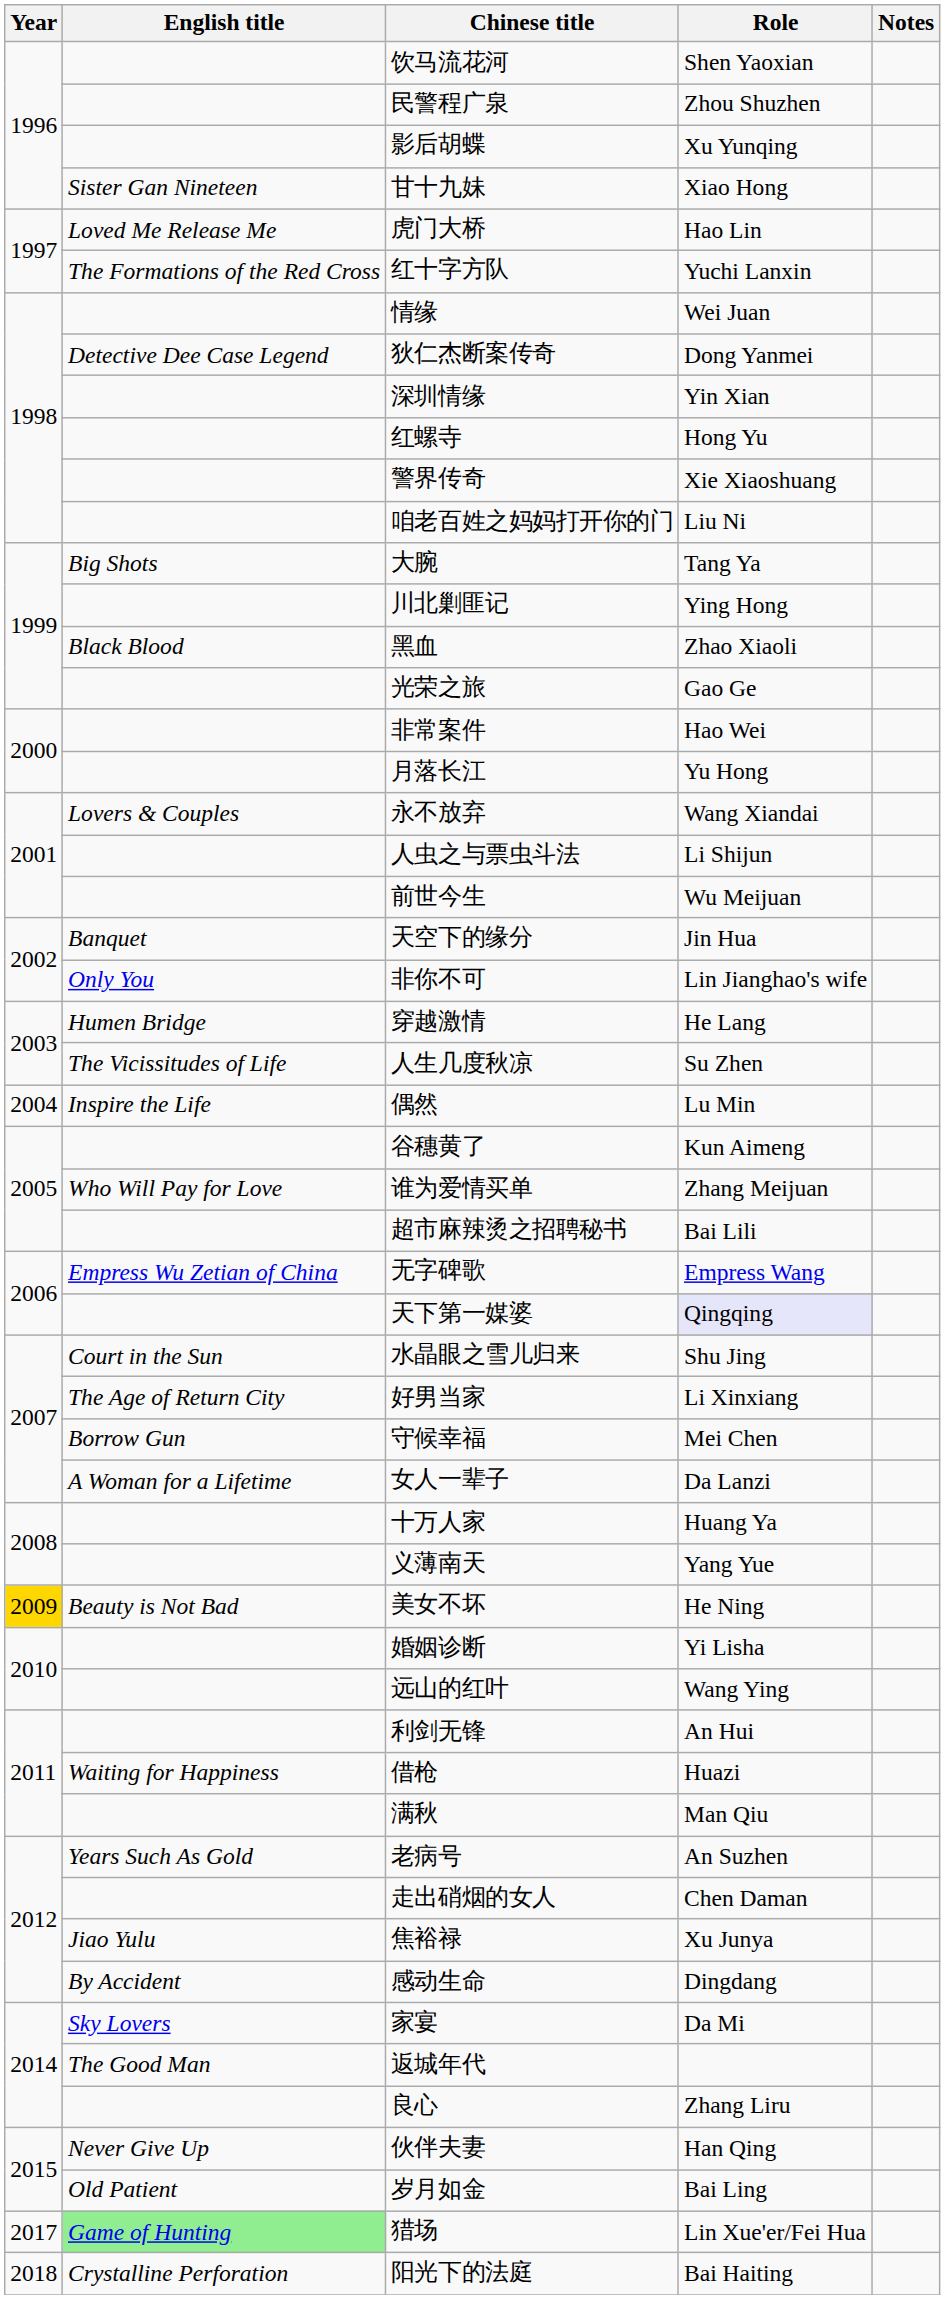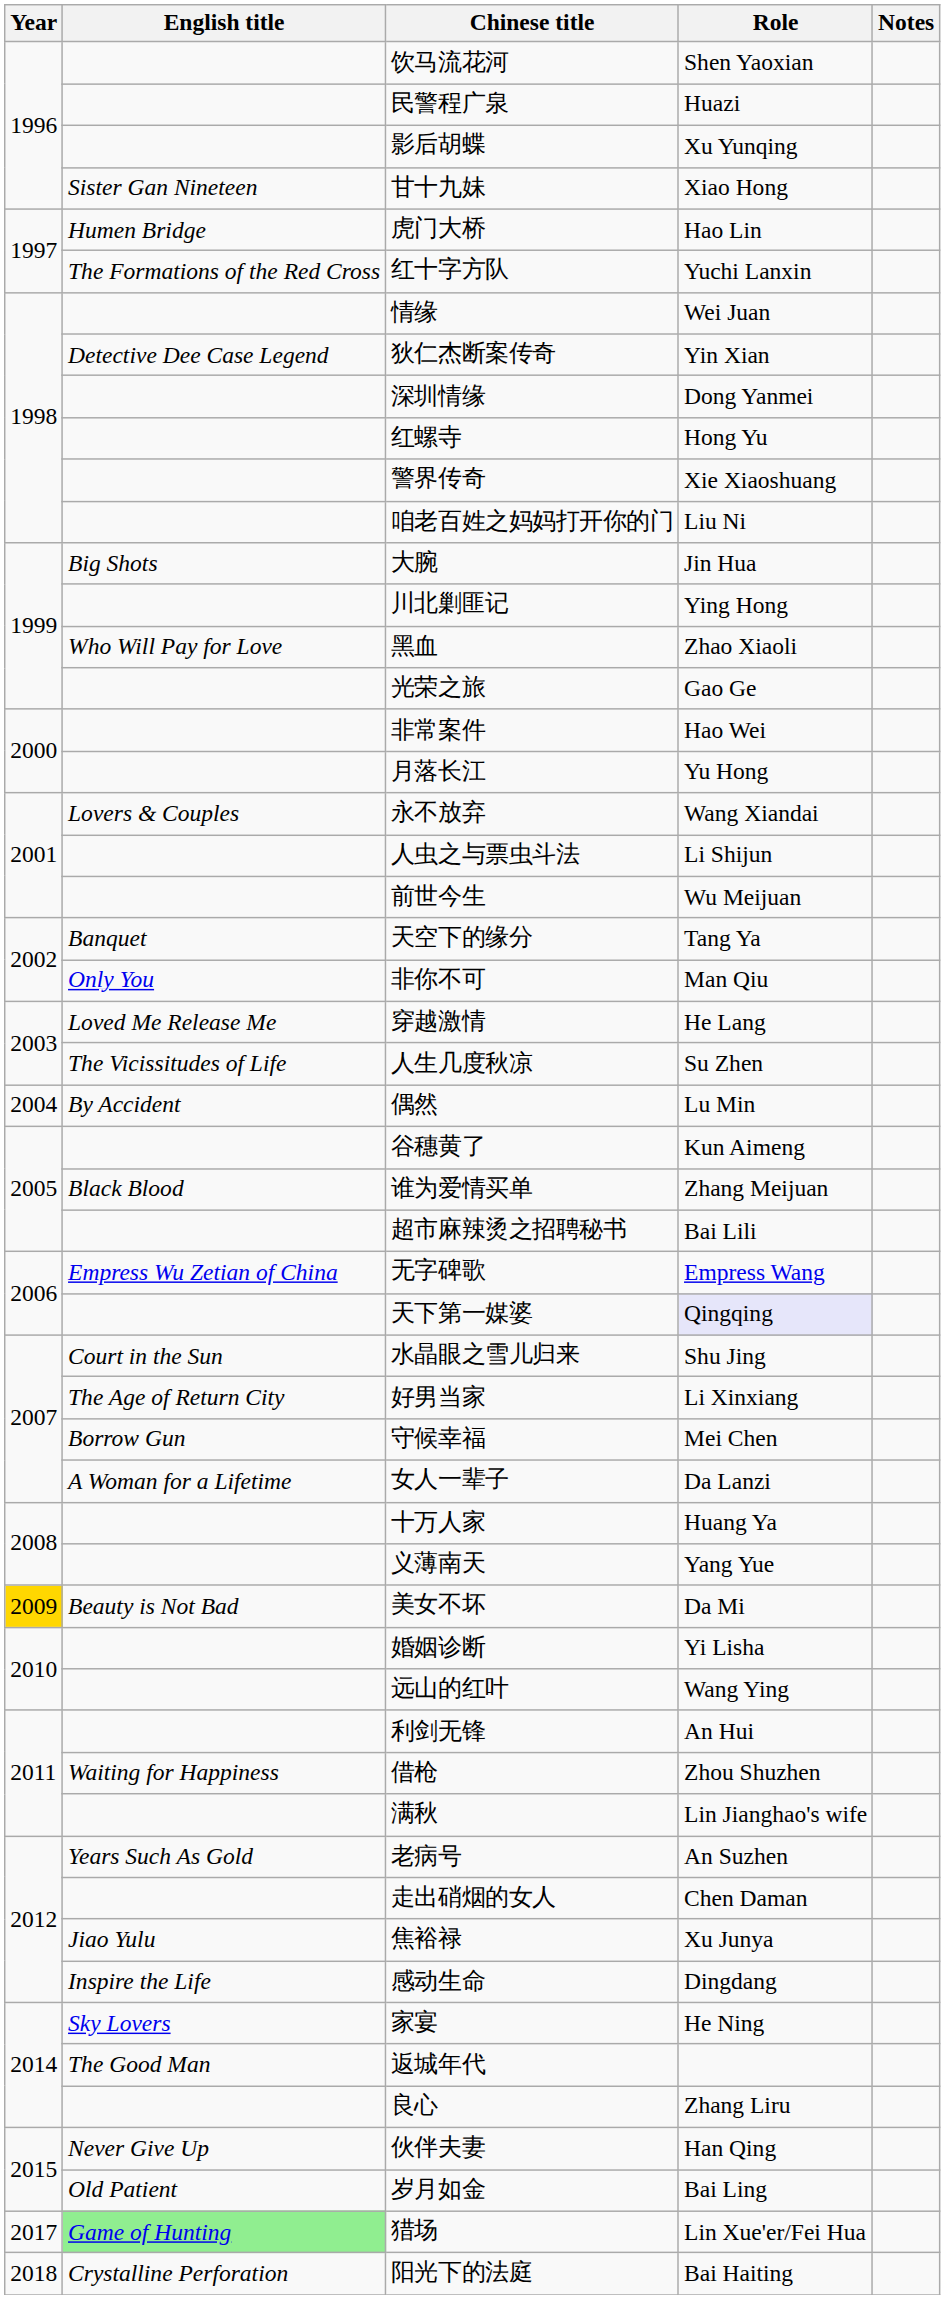民警程广泉 | Role: Zhou Shuzhen -> Huazi
虎门大桥 | English title: Loved Me Release Me -> Humen Bridge
狄仁杰断案传奇 | Role: Dong Yanmei -> Yin Xian
深圳情缘 | Role: Yin Xian -> Dong Yanmei
大腕 | Role: Tang Ya -> Jin Hua
黑血 | English title: Black Blood -> Who Will Pay for Love
天空下的缘分 | Role: Jin Hua -> Tang Ya
非你不可 | Role: Lin Jianghao's wife -> Man Qiu
穿越激情 | English title: Humen Bridge -> Loved Me Release Me
偶然 | English title: Inspire the Life -> By Accident
谁为爱情买单 | English title: Who Will Pay for Love -> Black Blood
美女不坏 | Role: He Ning -> Da Mi
借枪 | Role: Huazi -> Zhou Shuzhen
满秋 | Role: Man Qiu -> Lin Jianghao's wife
感动生命 | English title: By Accident -> Inspire the Life
家宴 | Role: Da Mi -> He Ning
